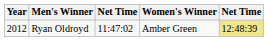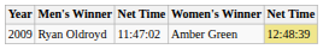Ryan Oldroyd | Year: 2012 -> 2009
